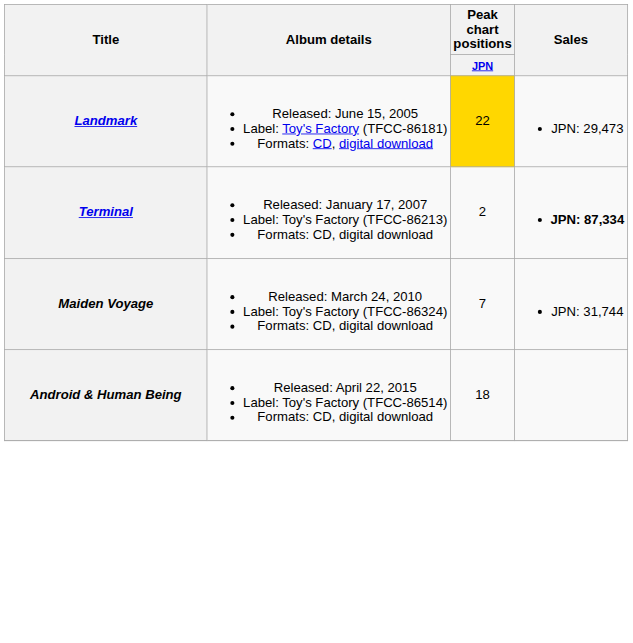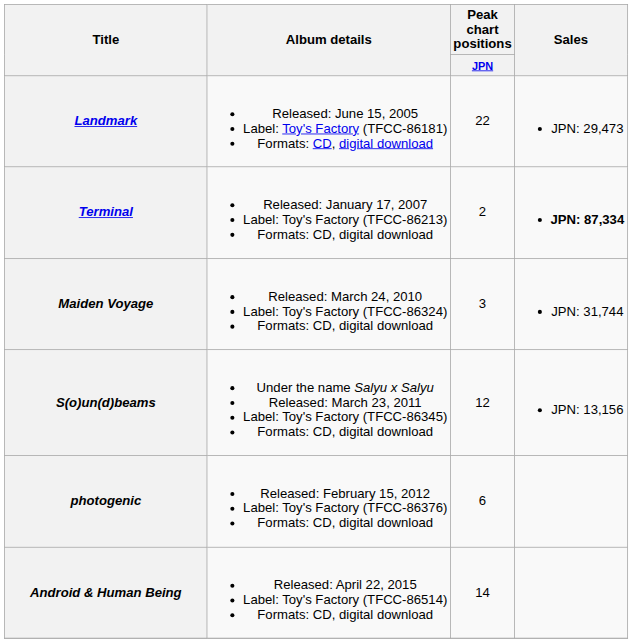Landmark | Peak chart positions / JPN: gold background -> no background
Maiden Voyage | Peak chart positions / JPN: 7 -> 3
+ row: S(o)un(d)beams | Under the name Salyu x Salyu Released: March 23, 2011 Label: Toy's Factory (TFCC-86345) Formats: CD, digital download | 12 | JPN: 13,156
+ row: photogenic | Released: February 15, 2012 Label: Toy's Factory (TFCC-86376) Formats: CD, digital download | 6
Android & Human Being | Peak chart positions / JPN: 18 -> 14
